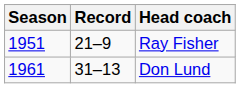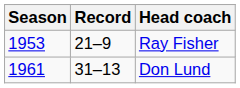Ray Fisher | Season: 1951 -> 1953
